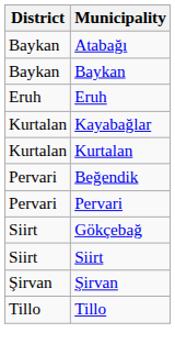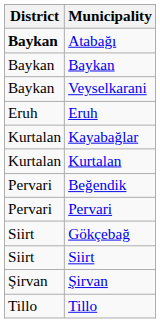Atabağı | District: normal -> bold
+ row: Baykan | Veyselkarani
